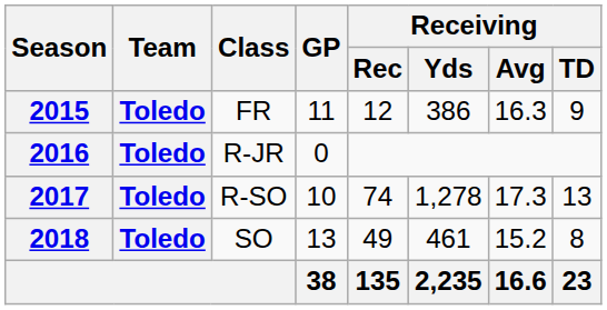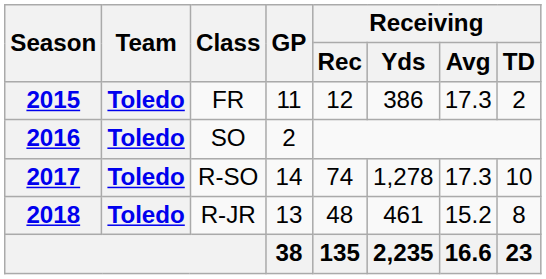2015 | Receiving / Avg: 16.3 -> 17.3
2015 | Receiving / TD: 9 -> 2
2016 | Class: R-JR -> SO
2016 | GP: 0 -> 2
2017 | GP: 10 -> 14
2017 | Receiving / TD: 13 -> 10
2018 | Class: SO -> R-JR
2018 | Receiving / Rec: 49 -> 48
